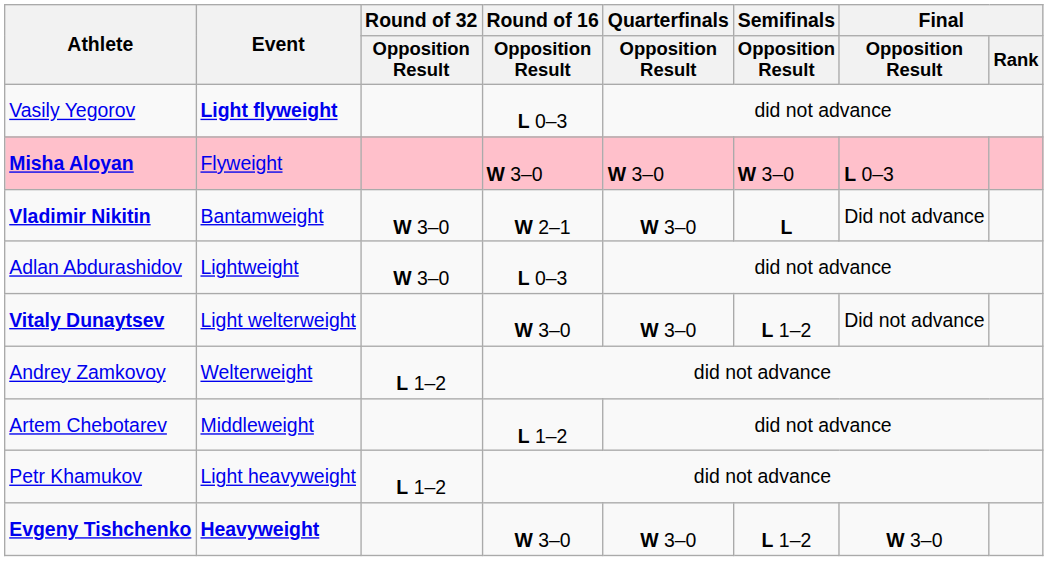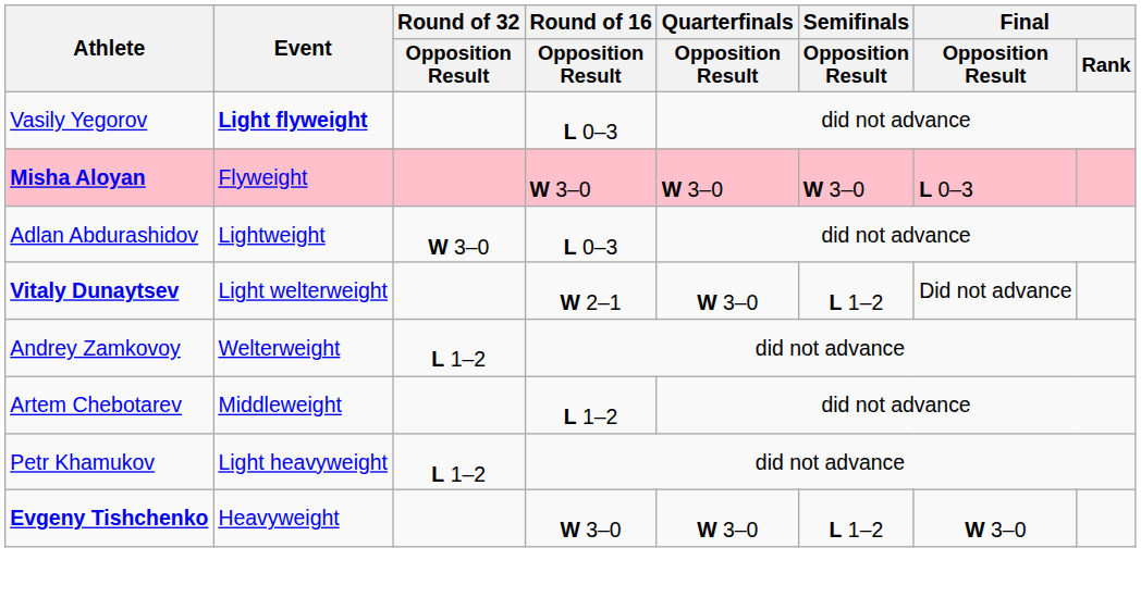- row: Vladimir Nikitin | Bantamweight | W 3–0 | W 2–1 | W 3–0 | L | Did not advance
Vitaly Dunaytsev | Round of 16 / Opposition Result: W 3–0 -> W 2–1
Evgeny Tishchenko | Event: bold -> normal
